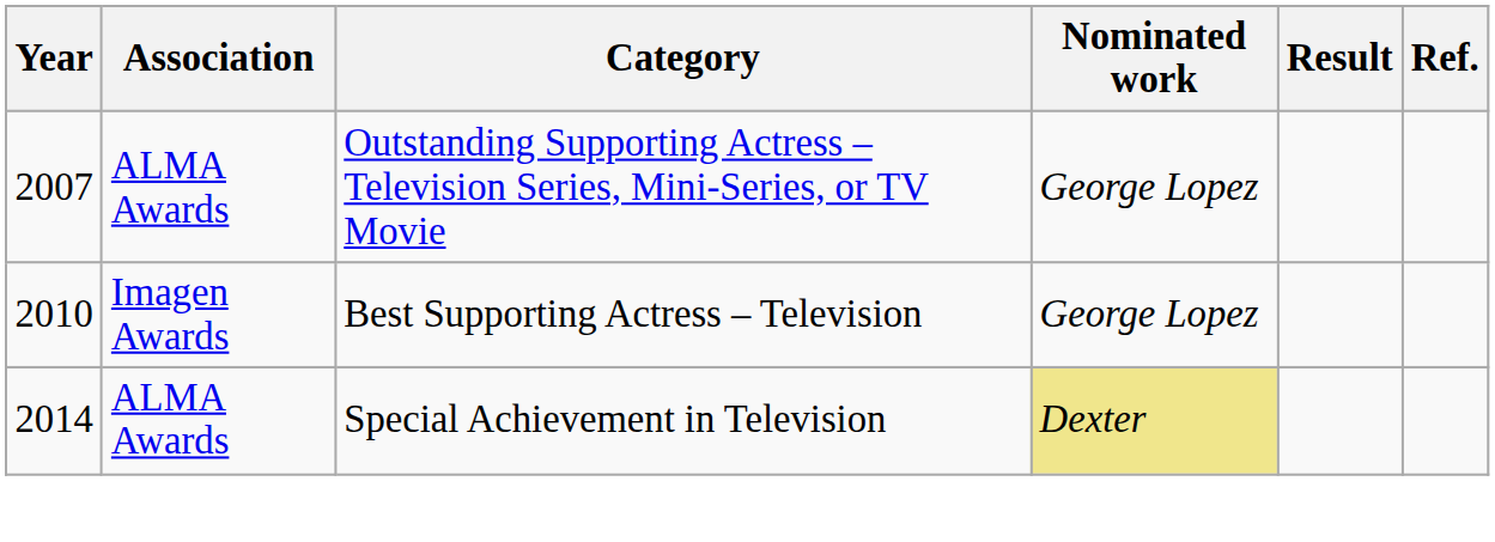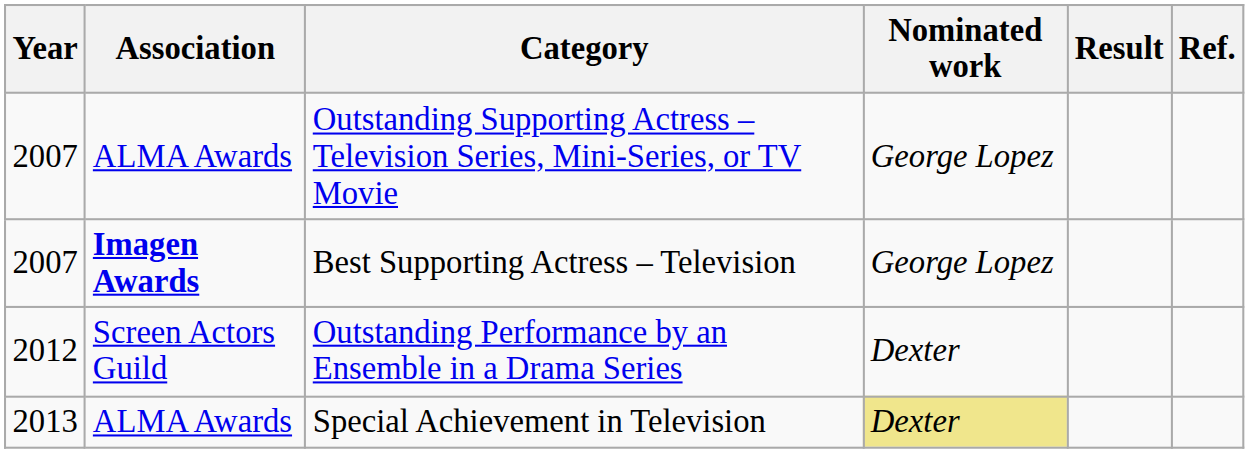Best Supporting Actress – Television | Year: 2010 -> 2007
Best Supporting Actress – Television | Association: normal -> bold
+ row: 2012 | Screen Actors Guild | Outstanding Performance by an Ensemble in a Drama Series | Dexter
Special Achievement in Television | Year: 2014 -> 2013
